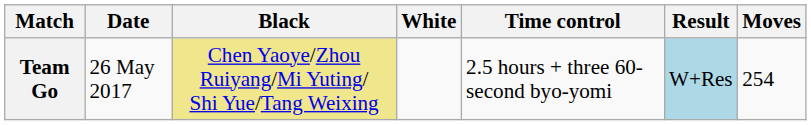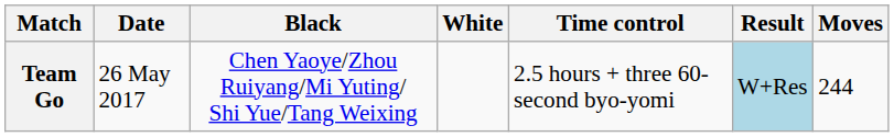Team Go | Black: khaki background -> no background
Team Go | Moves: 254 -> 244
